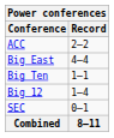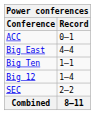ACC | Record: 2–2 -> 0–1
SEC | Record: 0–1 -> 2–2
